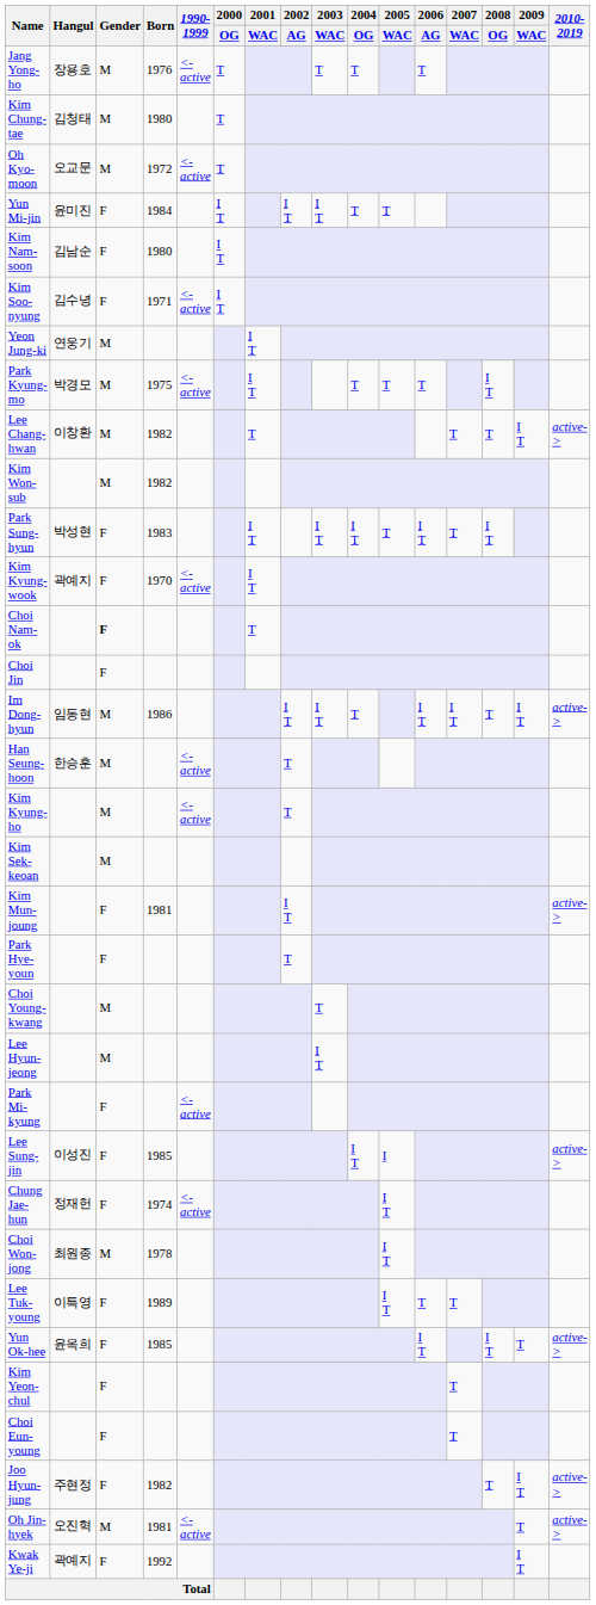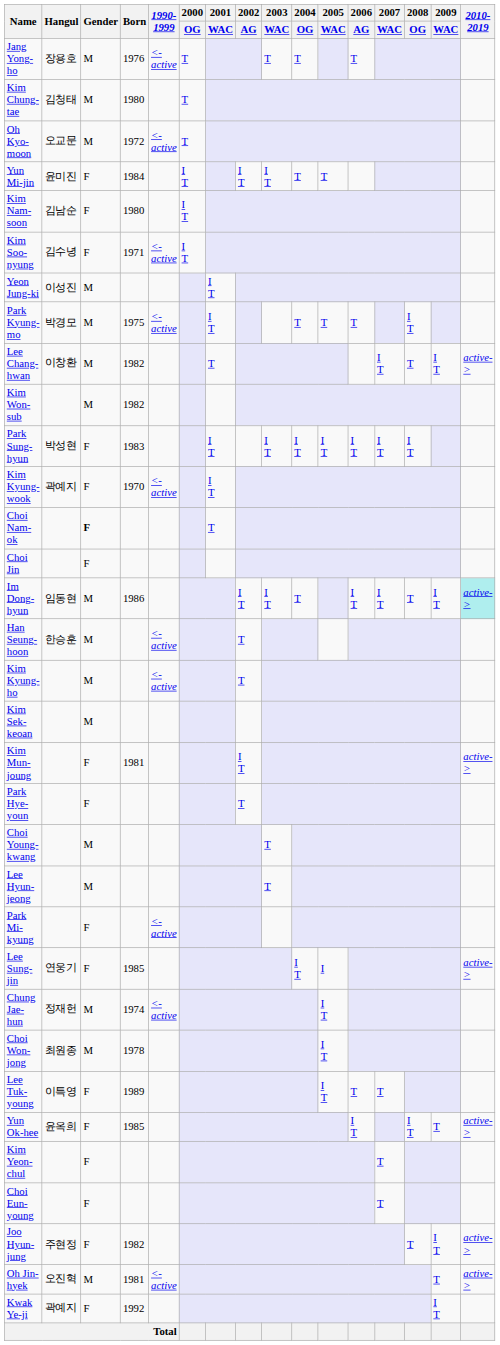Yeon Jung-ki | Hangul: 연웅기 -> 이성진
Lee Chang-hwan | 2007 / WAC: T -> I T
Park Sung-hyun | 2005 / WAC: T -> I T
Park Sung-hyun | 2007 / WAC: T -> I T
Im Dong-hyun | 2010-2019: no background -> paleturquoise background
Lee Hyun-jeong | 2003 / WAC: I T -> T
Lee Sung-jin | Hangul: 이성진 -> 연웅기
Chung Jae-hun | Gender: F -> M
